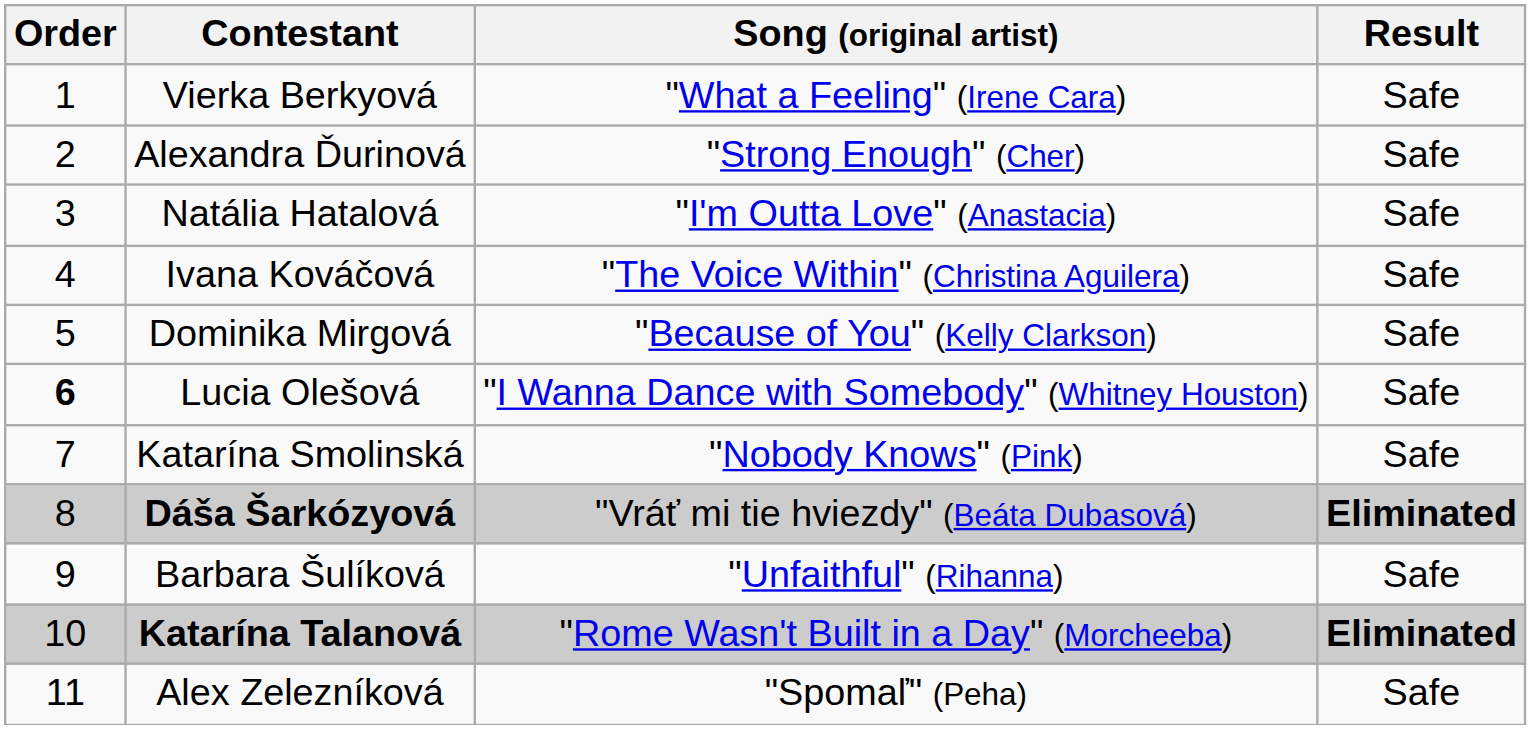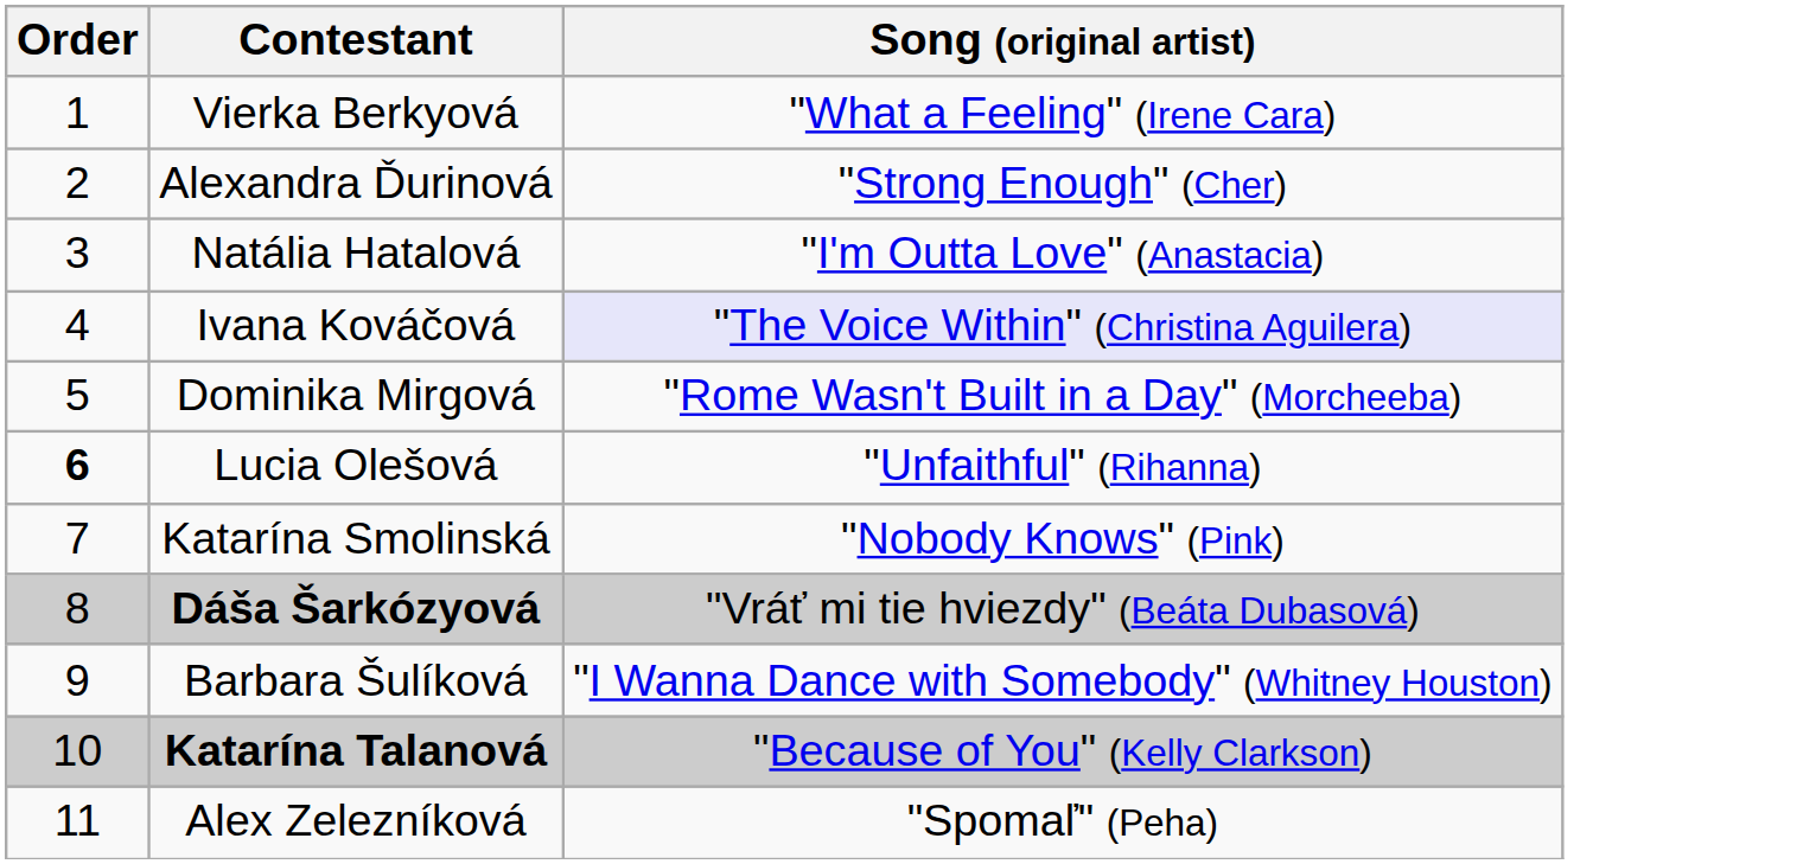- column: Result | Safe | Safe | Safe | Safe | Safe | Safe | Safe | Eliminated | Safe | Eliminated | Safe
Ivana Kováčová | Song (original artist): no background -> lavender background
Dominika Mirgová | Song (original artist): "Because of You" (Kelly Clarkson) -> "Rome Wasn't Built in a Day" (Morcheeba)
Lucia Olešová | Song (original artist): "I Wanna Dance with Somebody" (Whitney Houston) -> "Unfaithful" (Rihanna)
Barbara Šulíková | Song (original artist): "Unfaithful" (Rihanna) -> "I Wanna Dance with Somebody" (Whitney Houston)
Katarína Talanová | Song (original artist): "Rome Wasn't Built in a Day" (Morcheeba) -> "Because of You" (Kelly Clarkson)
